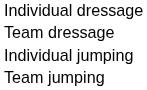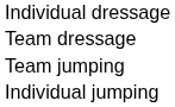rows swapped: Individual jumping <-> Team jumping
